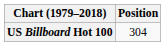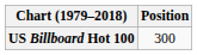US Billboard Hot 100 | Position: 304 -> 300
